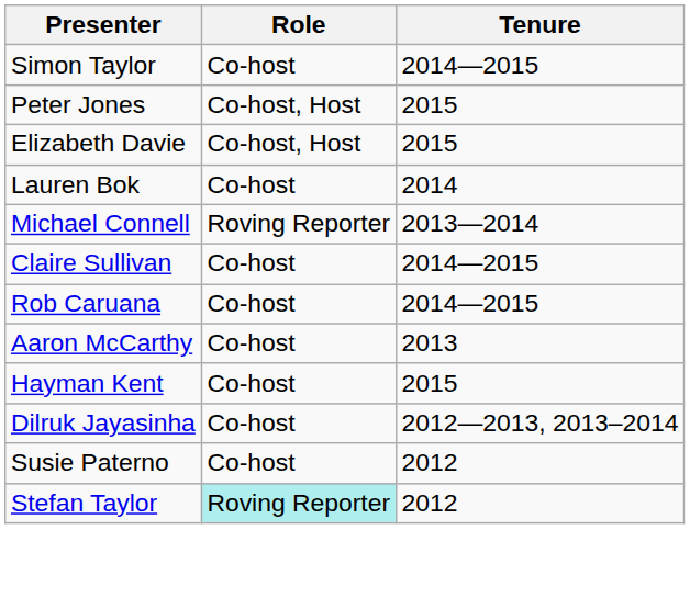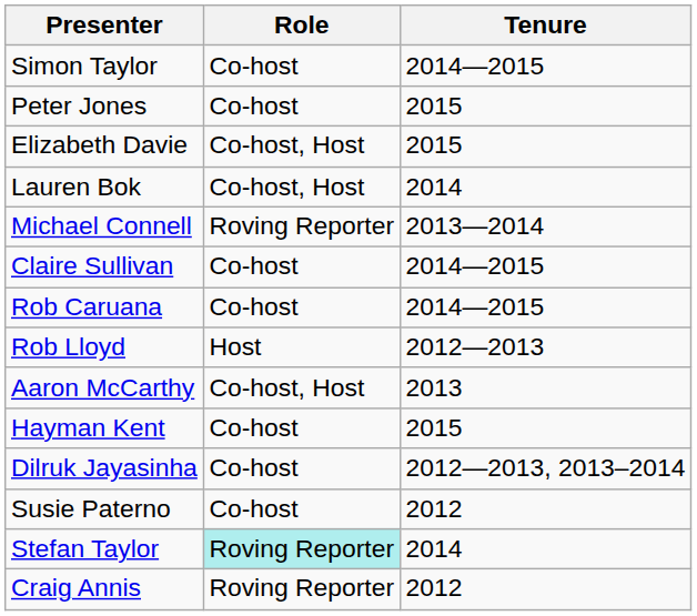Peter Jones | Role: Co-host, Host -> Co-host
Lauren Bok | Role: Co-host -> Co-host, Host
+ row: Rob Lloyd | Host | 2012—2013
Aaron McCarthy | Role: Co-host -> Co-host, Host
Stefan Taylor | Tenure: 2012 -> 2014
+ row: Craig Annis | Roving Reporter | 2012
